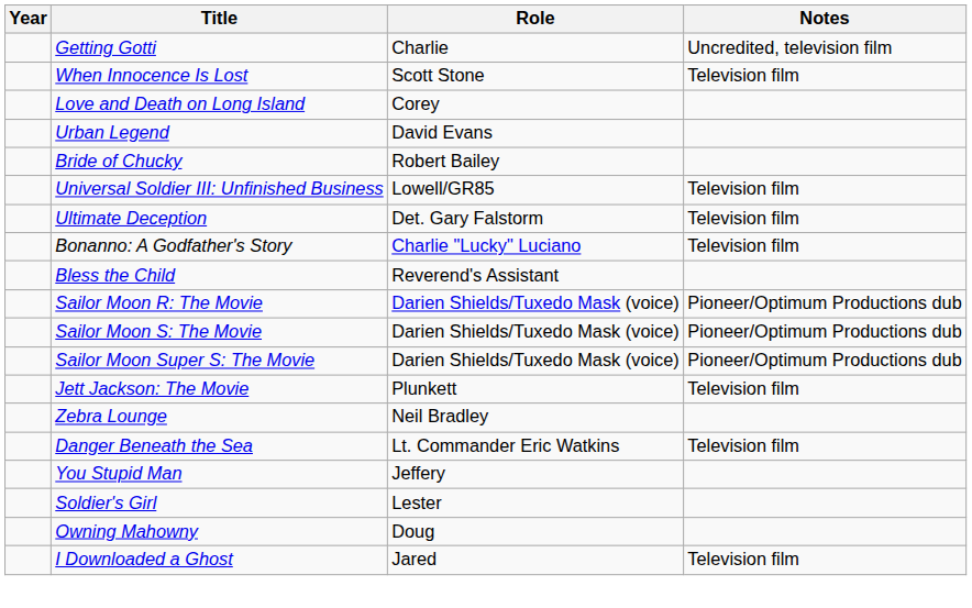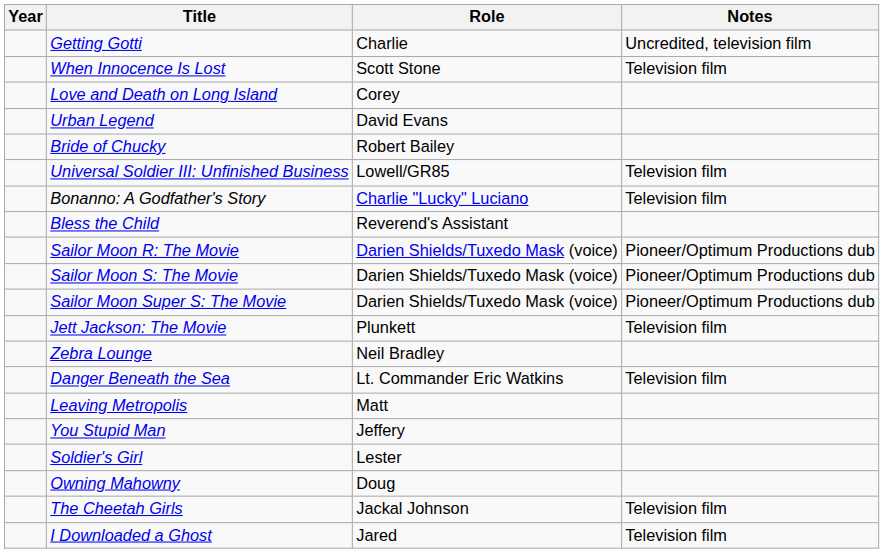- row: Ultimate Deception | Det. Gary Falstorm | Television film
+ row: Leaving Metropolis | Matt
+ row: The Cheetah Girls | Jackal Johnson | Television film
